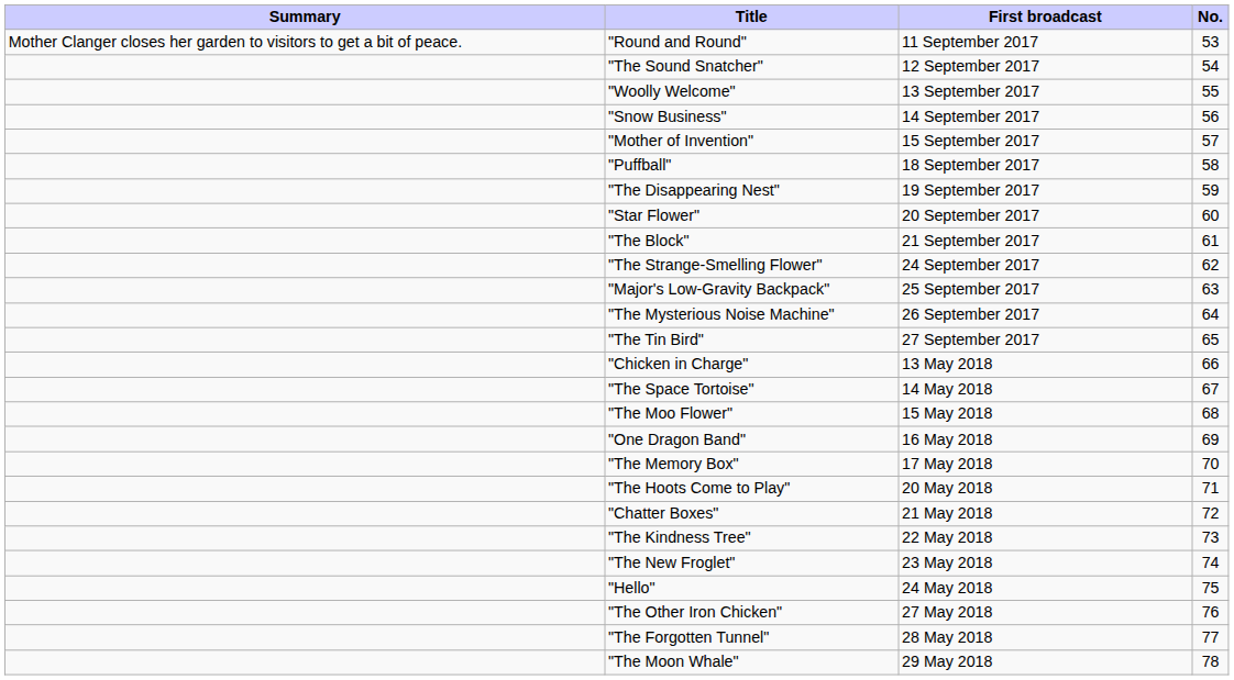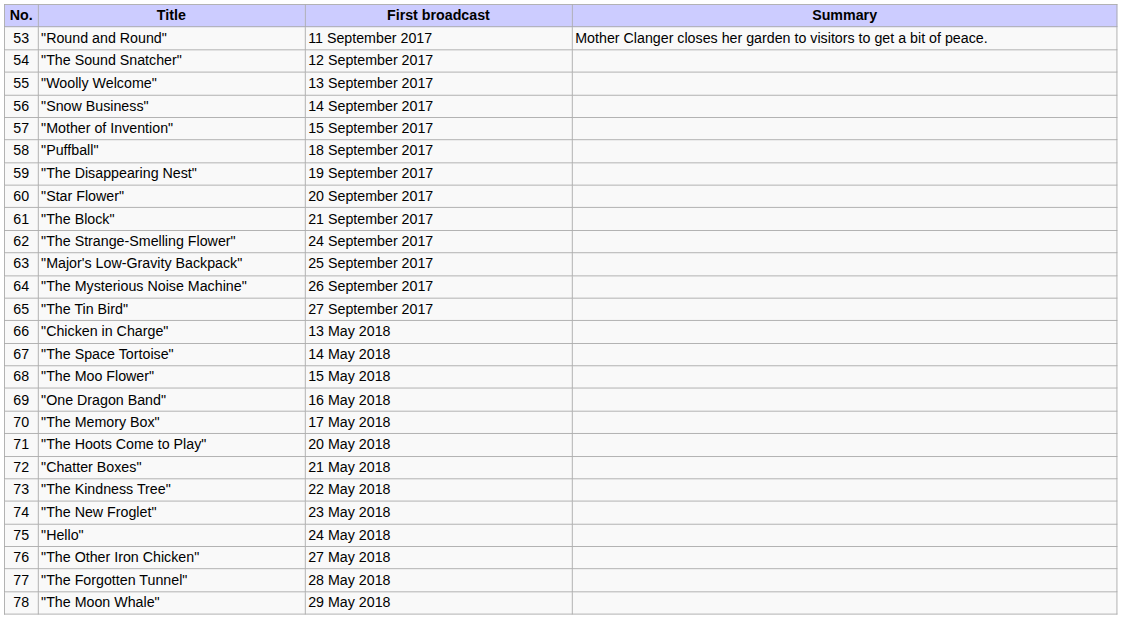columns swapped: No. <-> Summary
